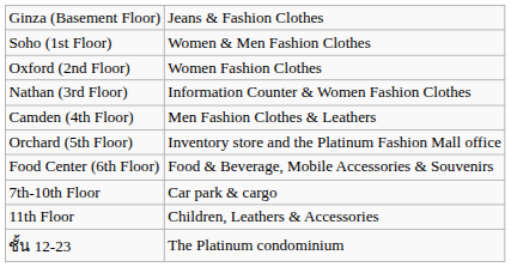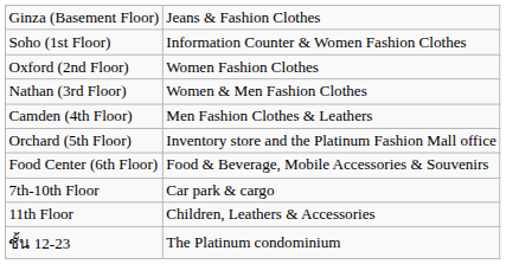Soho (1st Floor) | column 2: Women & Men Fashion Clothes -> Information Counter & Women Fashion Clothes
Nathan (3rd Floor) | column 2: Information Counter & Women Fashion Clothes -> Women & Men Fashion Clothes
